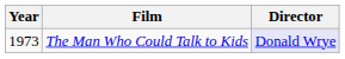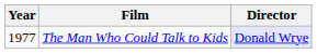The Man Who Could Talk to Kids | Year: 1973 -> 1977
